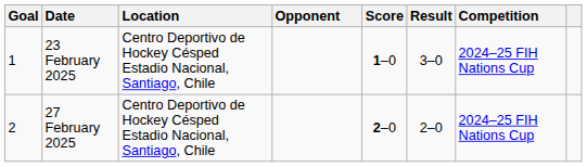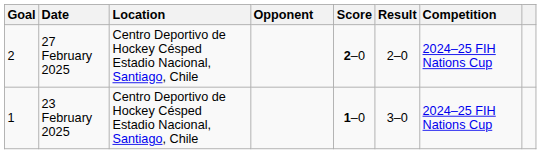rows swapped: 23 February 2025 <-> 27 February 2025
